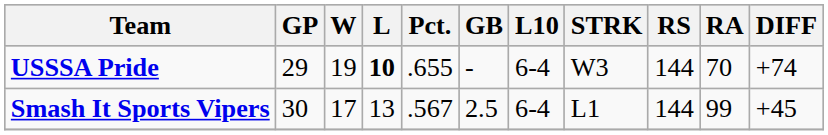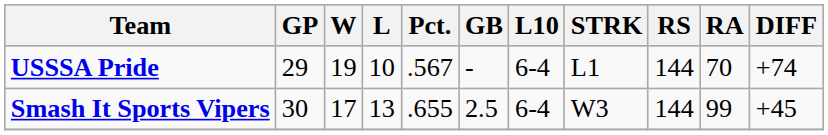USSSA Pride | L: bold -> normal
USSSA Pride | Pct.: .655 -> .567
USSSA Pride | STRK: W3 -> L1
Smash It Sports Vipers | Pct.: .567 -> .655
Smash It Sports Vipers | STRK: L1 -> W3
